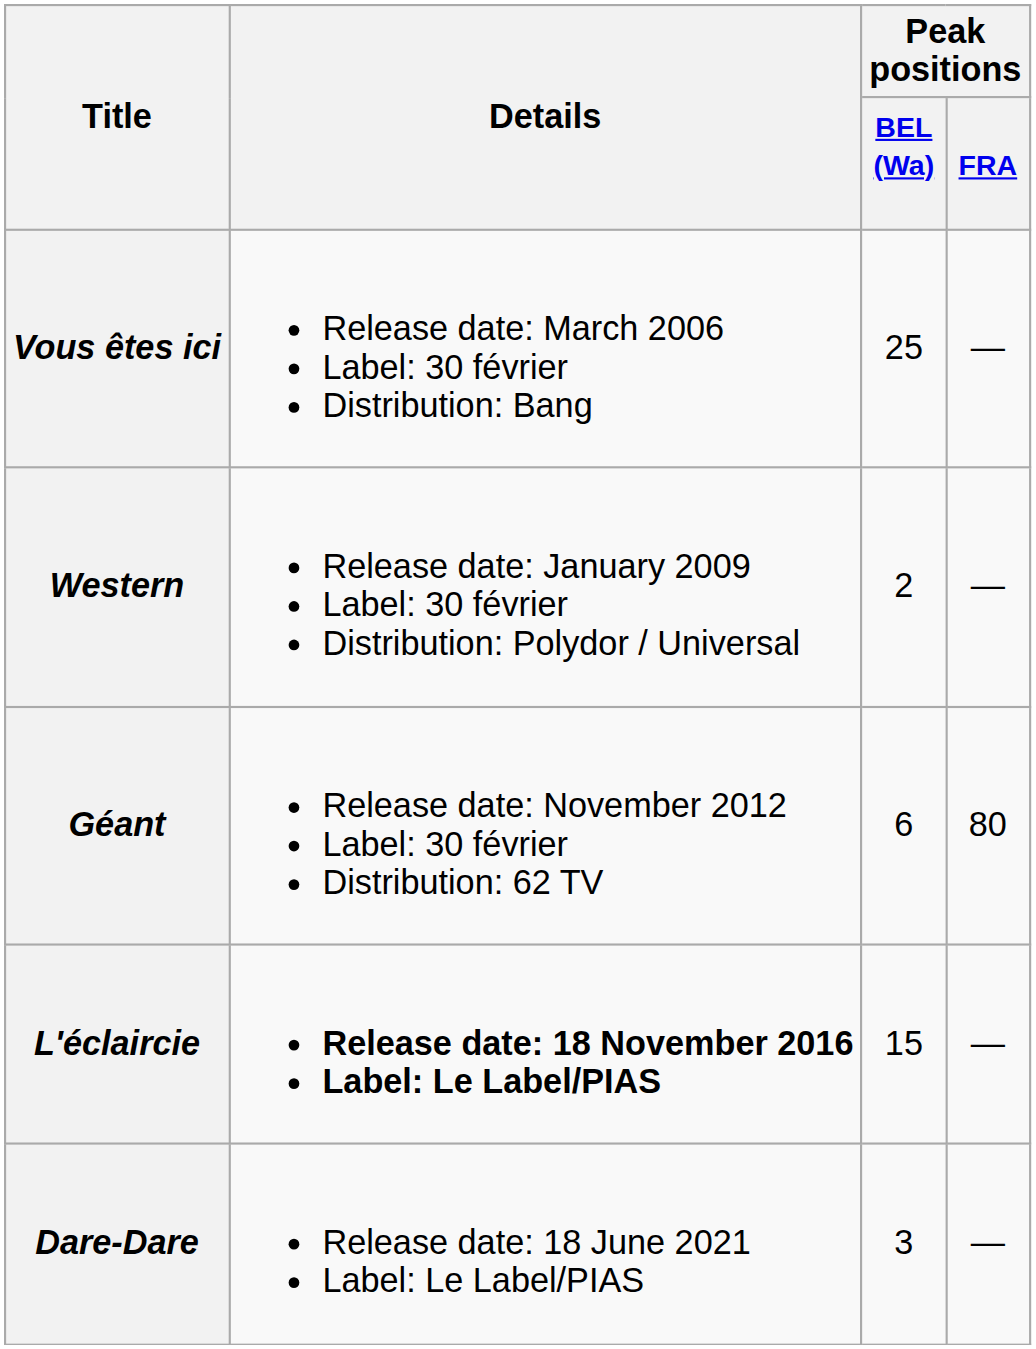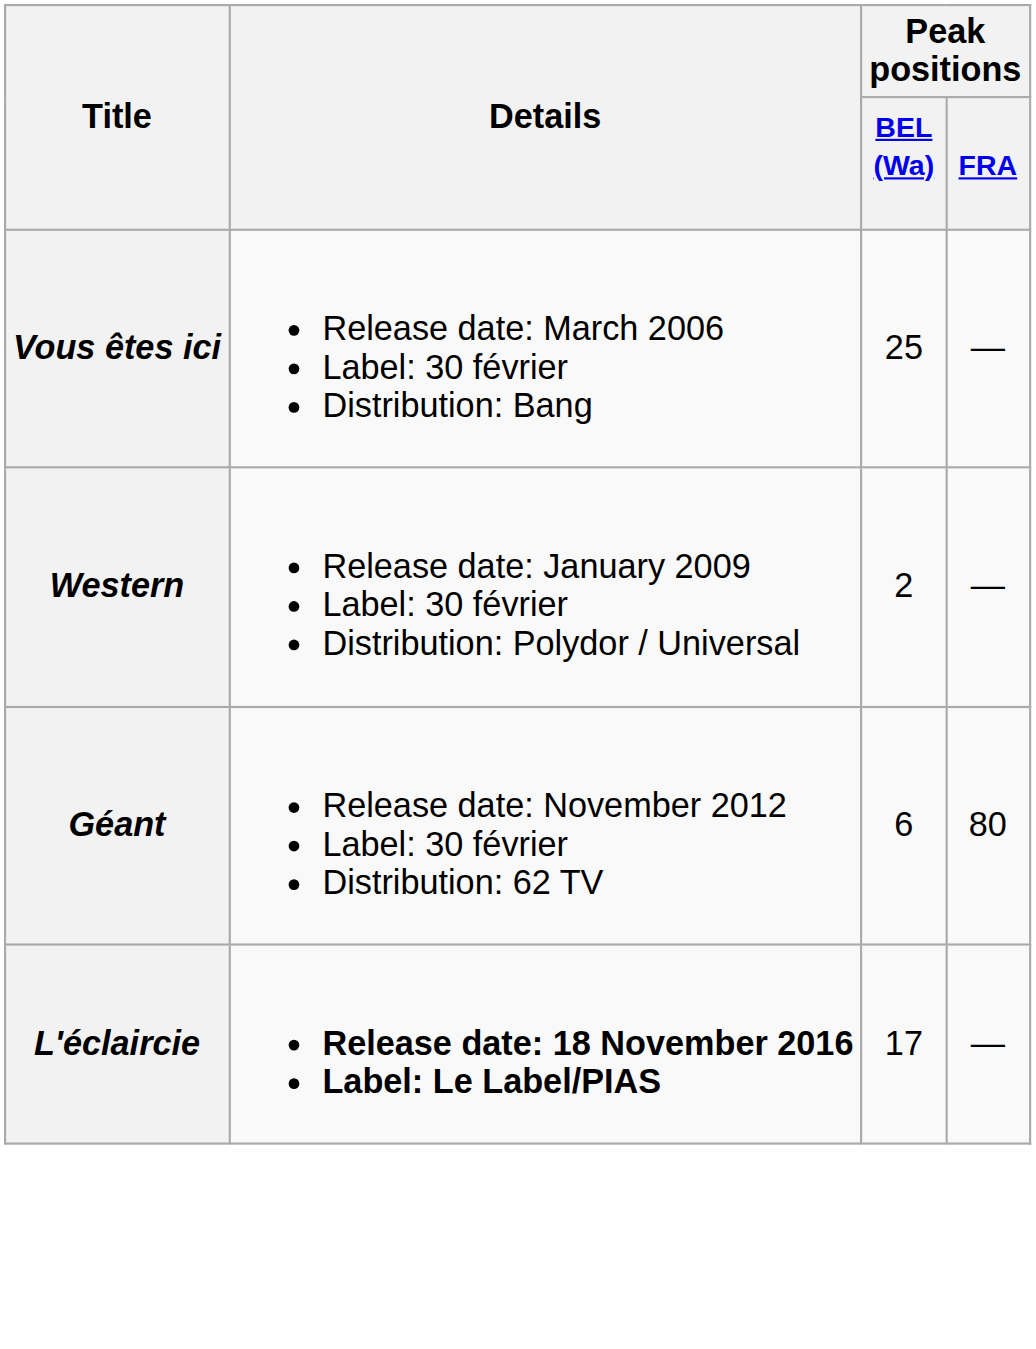L'éclaircie | Peak positions / BEL (Wa): 15 -> 17
- row: Dare-Dare | Release date: 18 June 2021 Label: Le Label/PIAS | 3 | —
